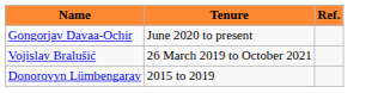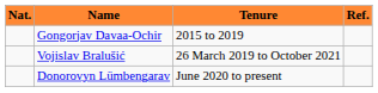+ column: Nat.
Gongorjav Davaa-Ochir | Tenure: June 2020 to present -> 2015 to 2019
Donorovyn Lümbengarav | Tenure: 2015 to 2019 -> June 2020 to present
